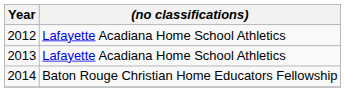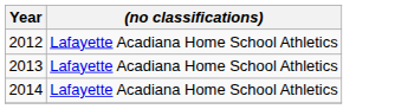2014 | (no classifications): Baton Rouge Christian Home Educators Fellowship -> Lafayette Acadiana Home School Athletics
